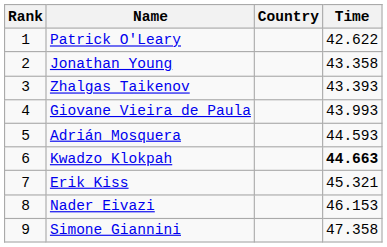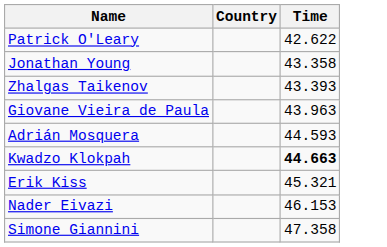- column: Rank | 1 | 2 | 3 | 4 | 5 | 6 | 7 | 8 | 9
Giovane Vieira de Paula | Time: 43.993 -> 43.963
